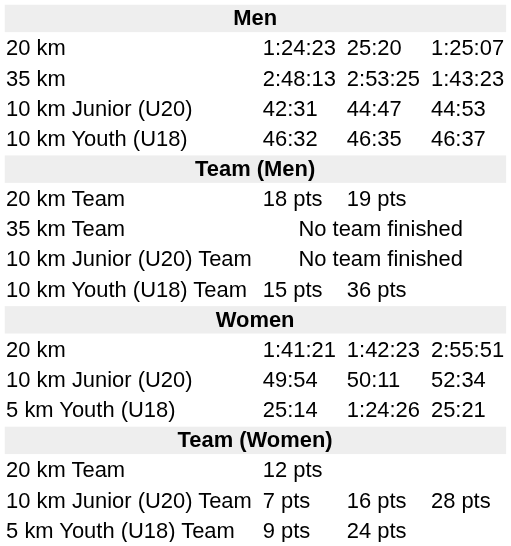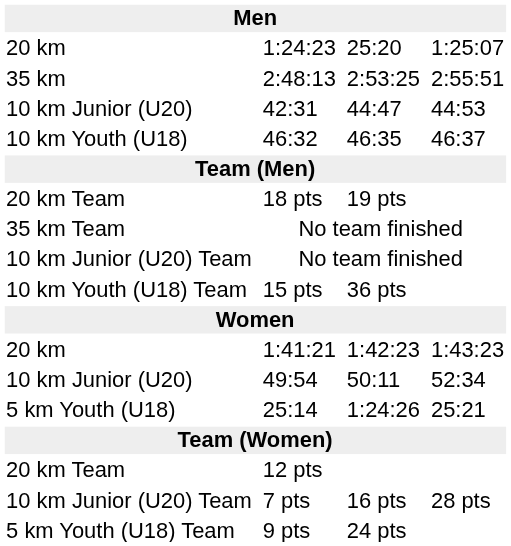2:48:13 | column 7: 1:43:23 -> 2:55:51
1:41:21 | column 7: 2:55:51 -> 1:43:23
